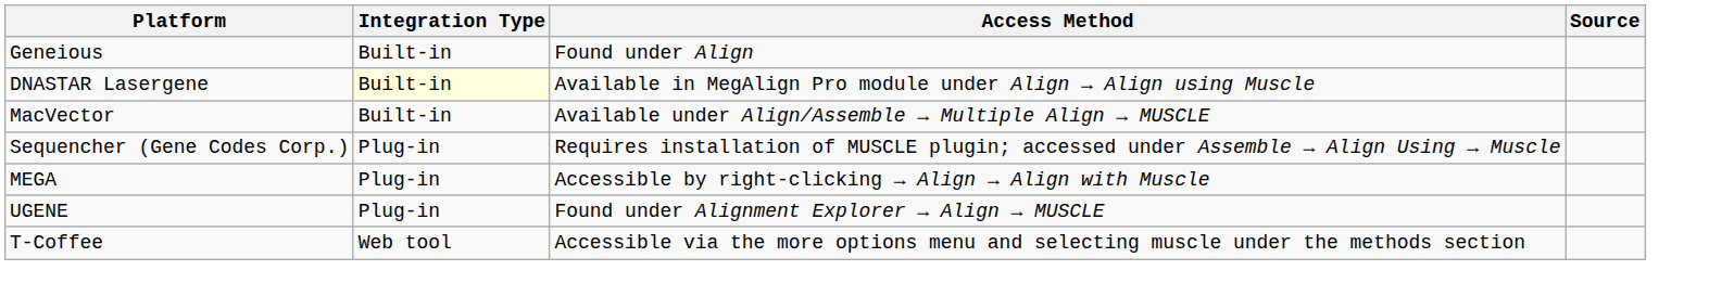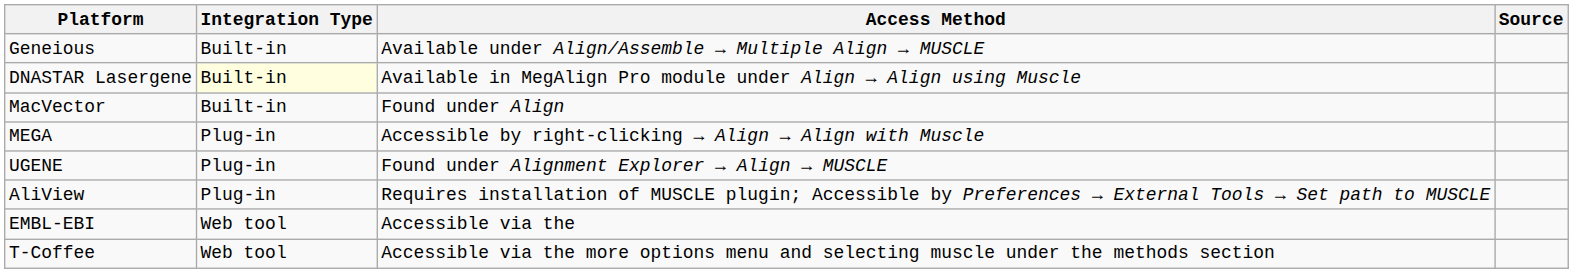Geneious | Access Method: Found under Align -> Available under Align/Assemble → Multiple Align → MUSCLE
MacVector | Access Method: Available under Align/Assemble → Multiple Align → MUSCLE -> Found under Align
- row: Sequencher (Gene Codes Corp.) | Plug-in | Requires installation of MUSCLE plugin; accessed under Assemble → Align Using → Muscle
+ row: AliView | Plug-in | Requires installation of MUSCLE plugin; Accessible by Preferences → External Tools → Set path to MUSCLE
+ row: EMBL-EBI | Web tool | Accessible via the
